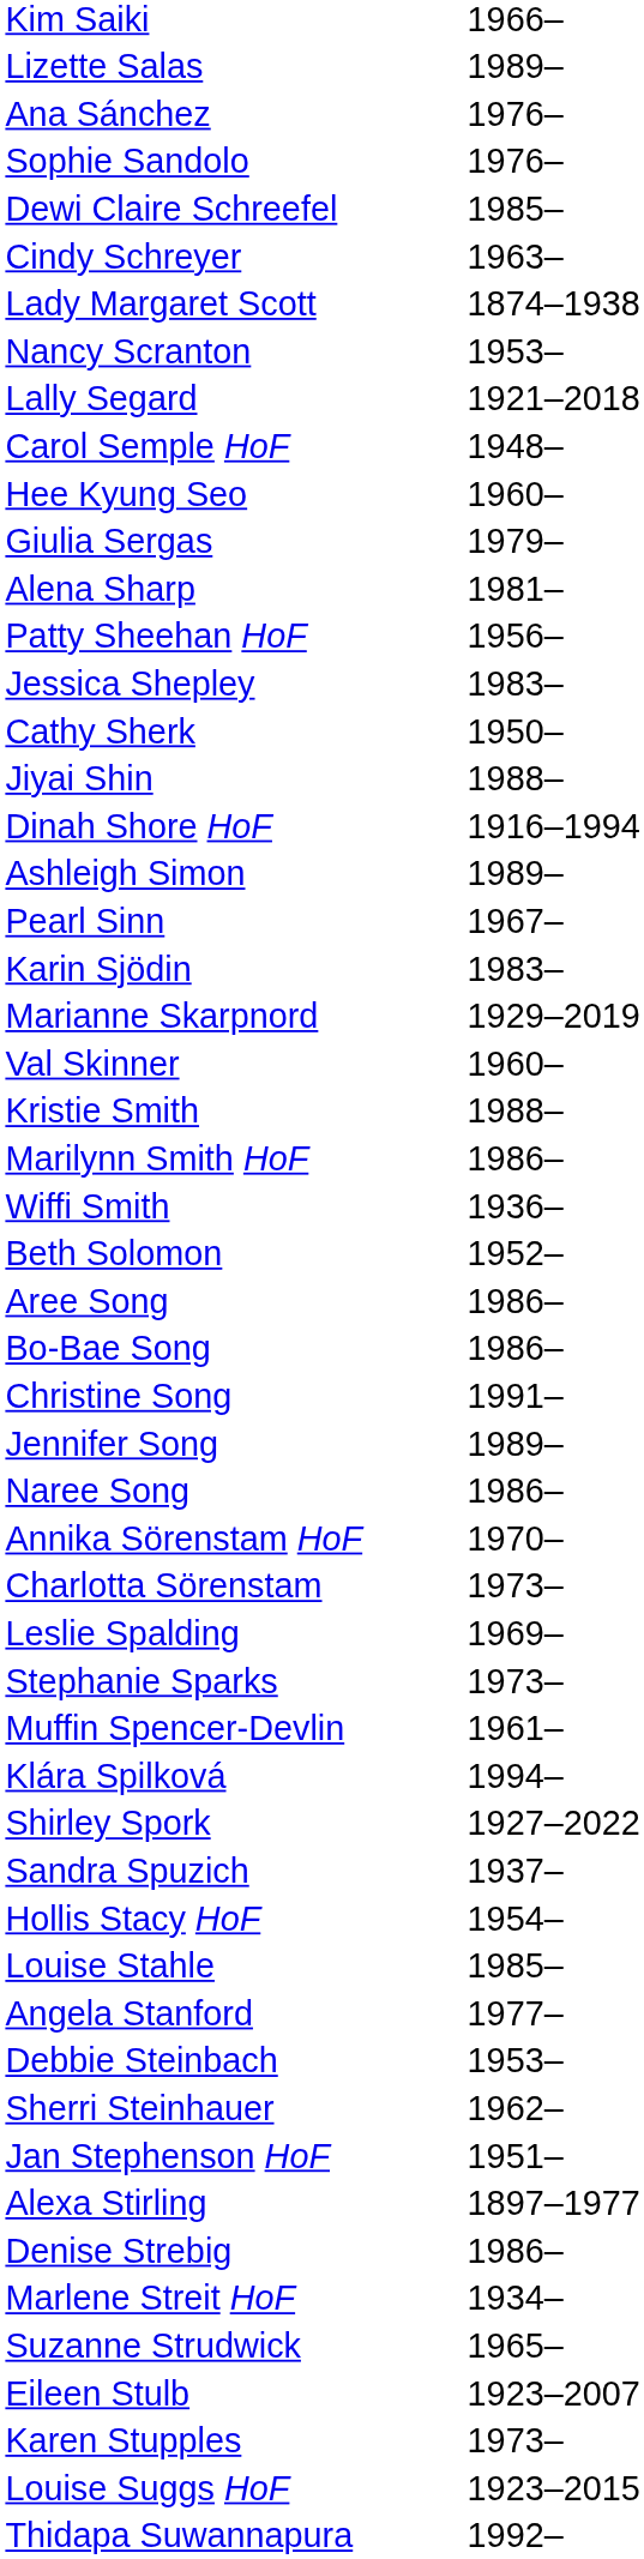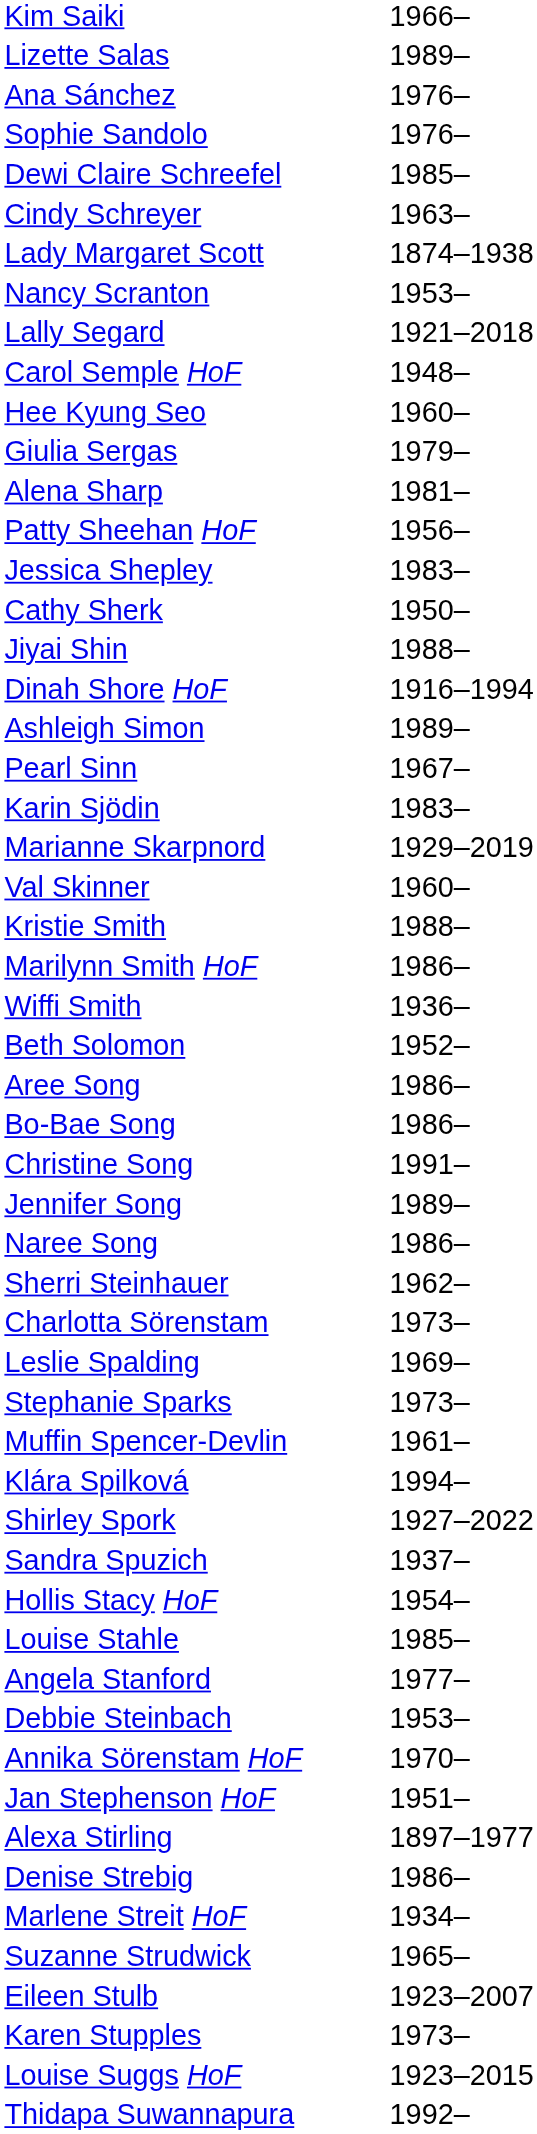rows swapped: Annika Sörenstam HoF <-> Sherri Steinhauer
